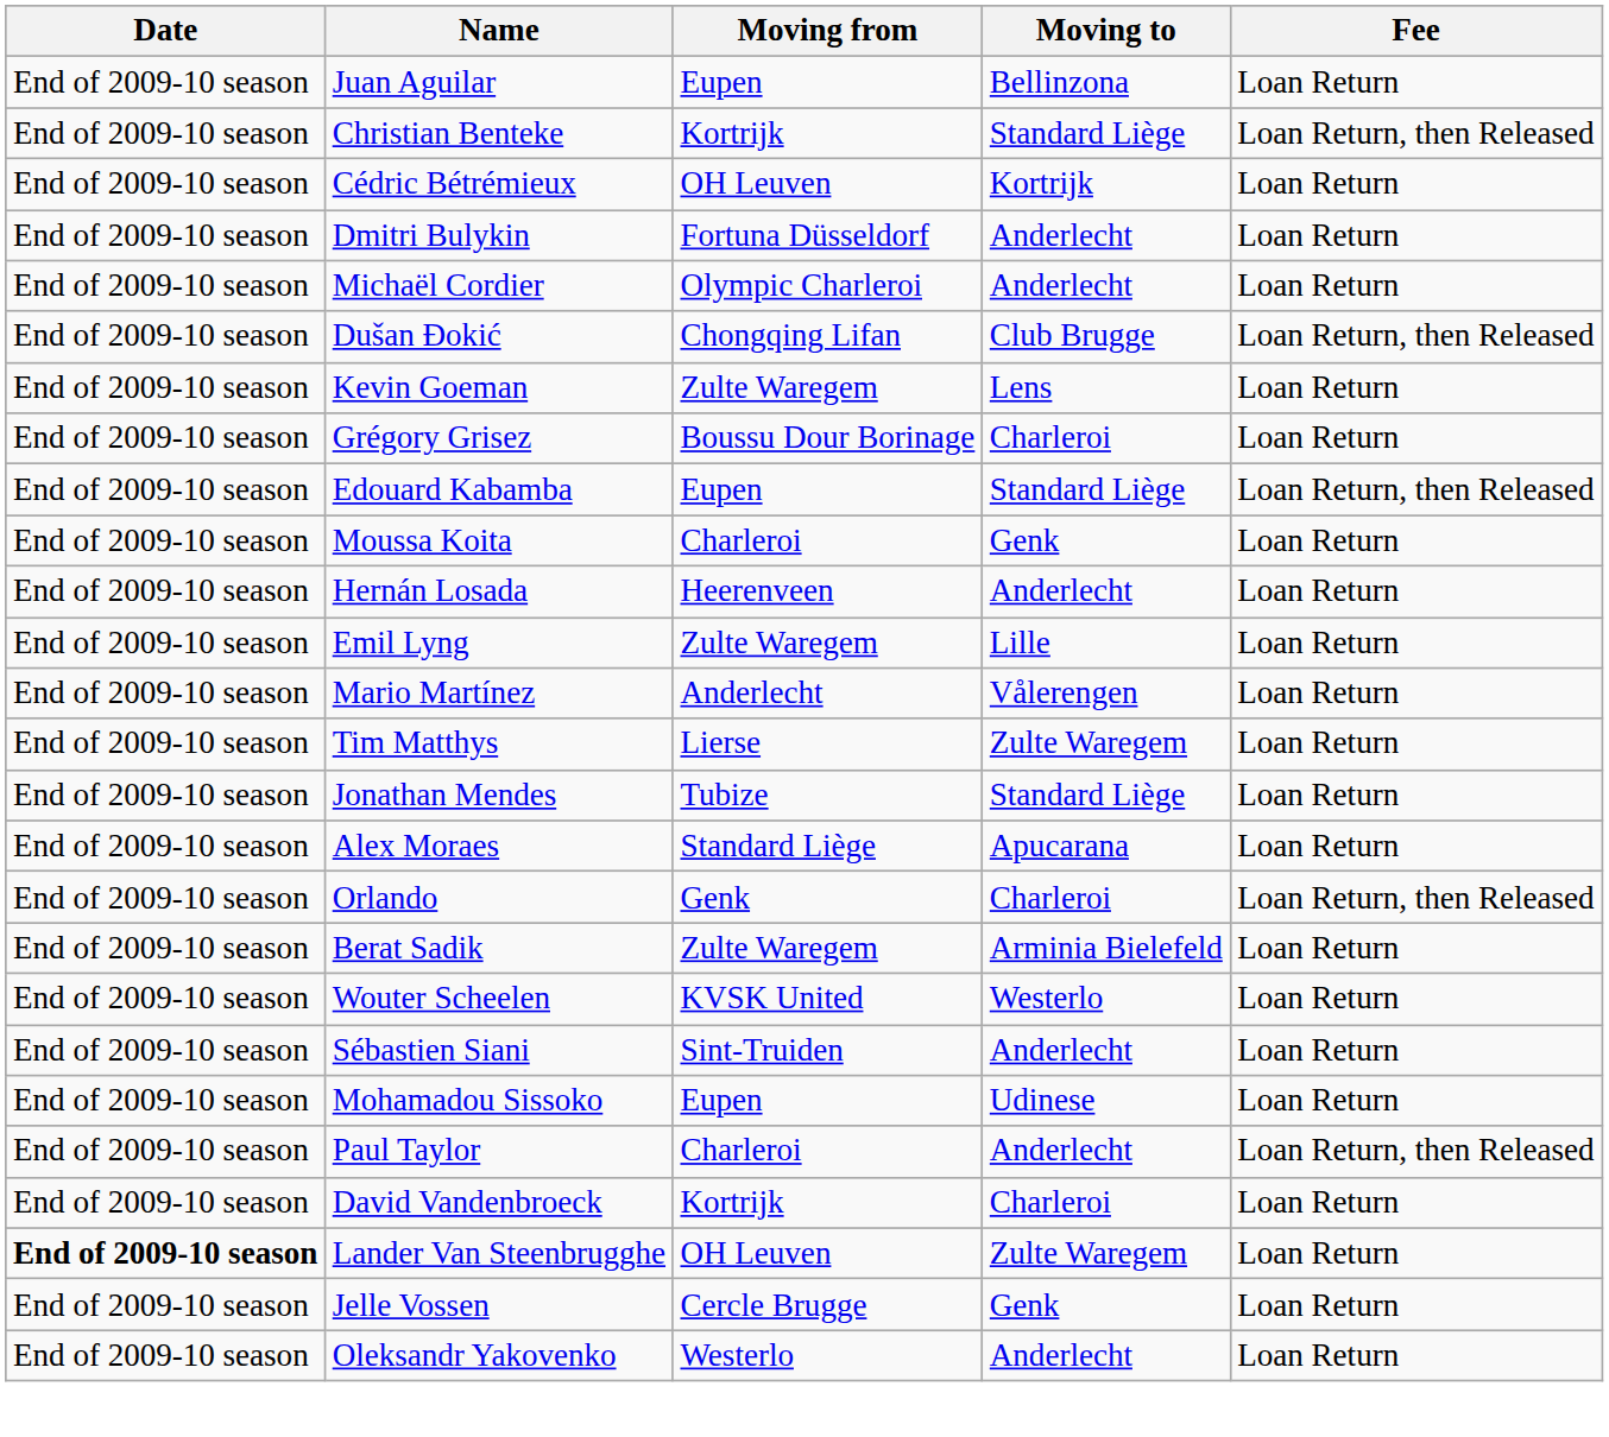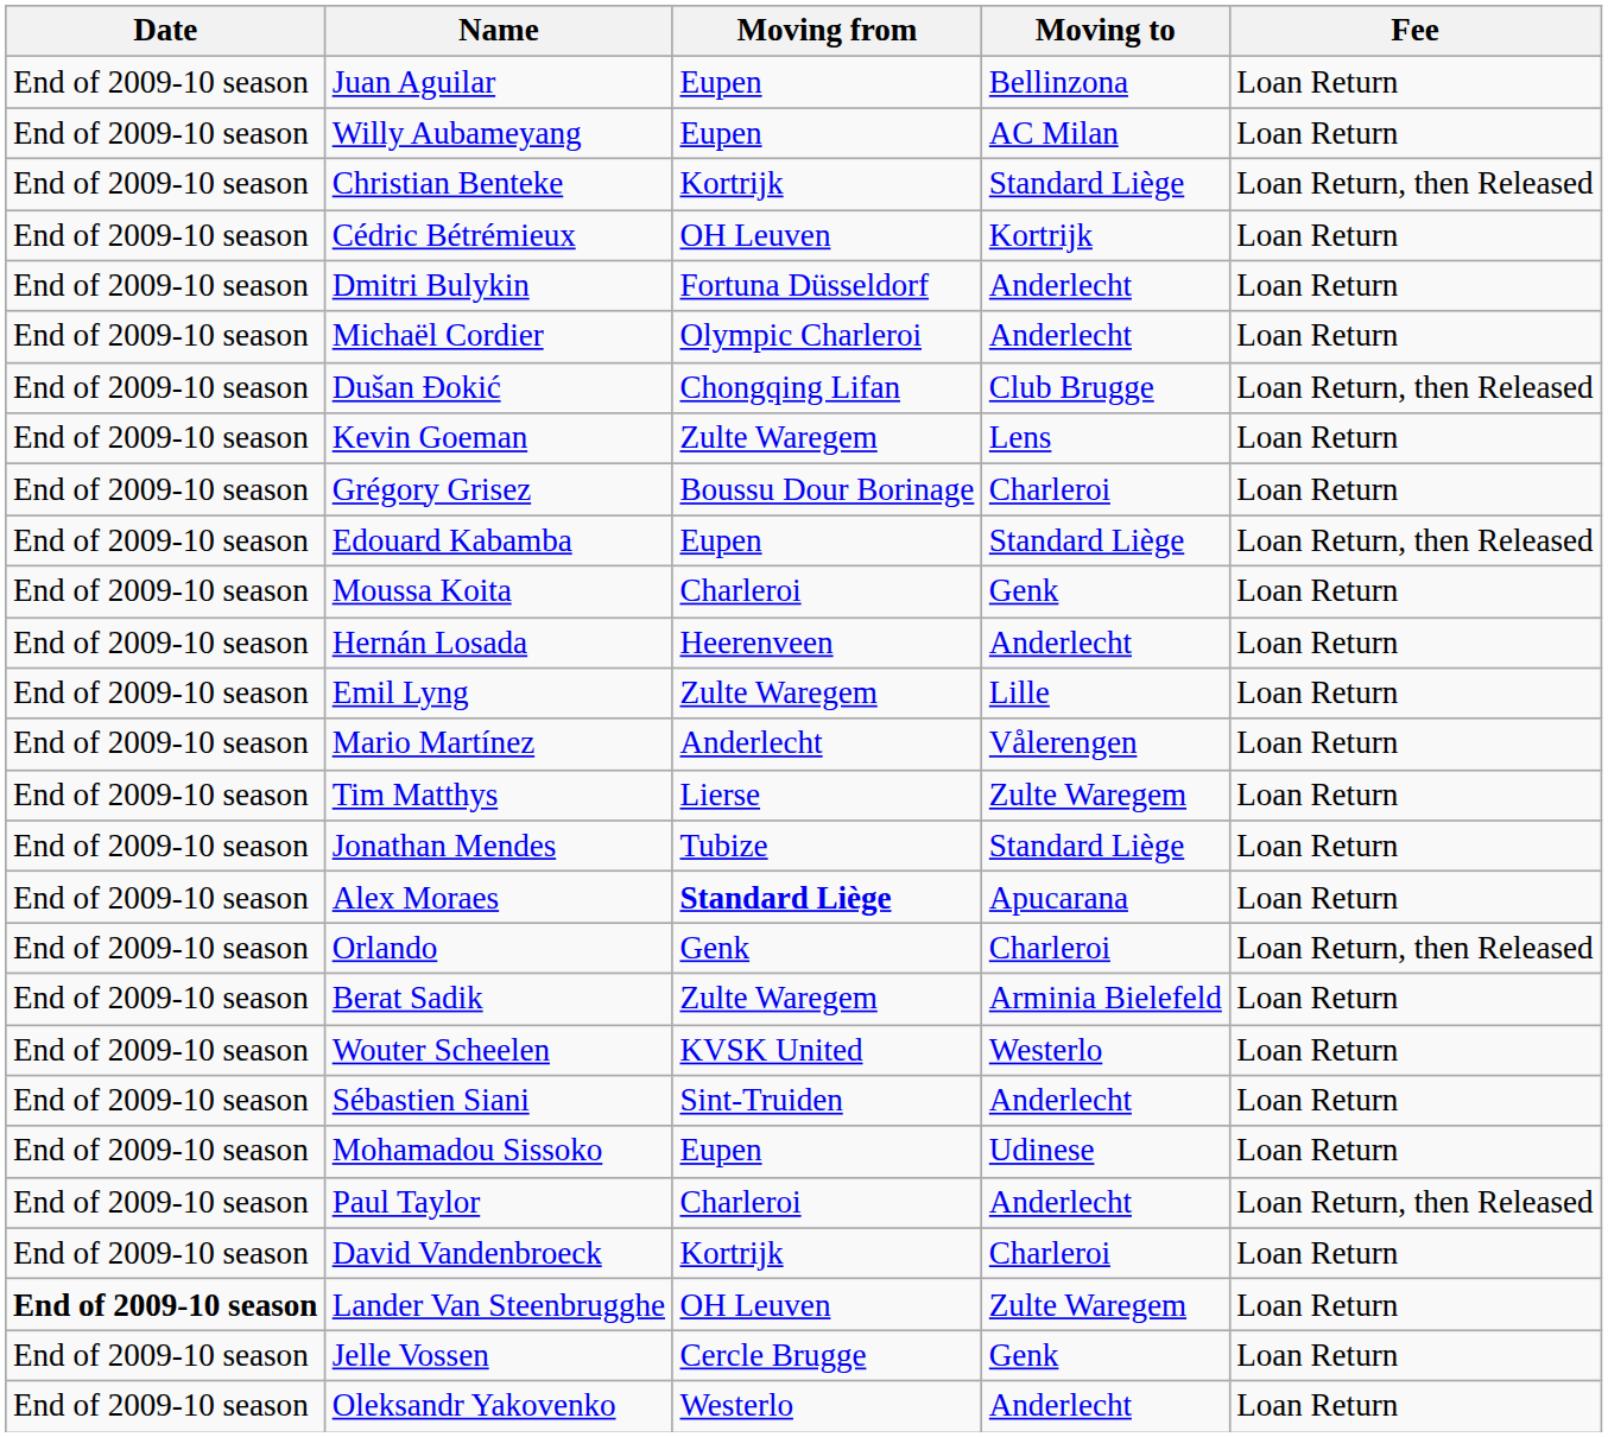+ row: End of 2009-10 season | Willy Aubameyang | Eupen | AC Milan | Loan Return
Alex Moraes | Moving from: normal -> bold
